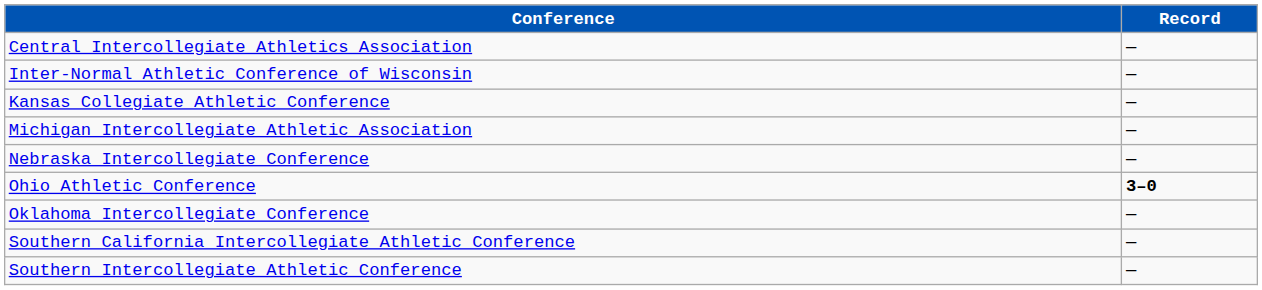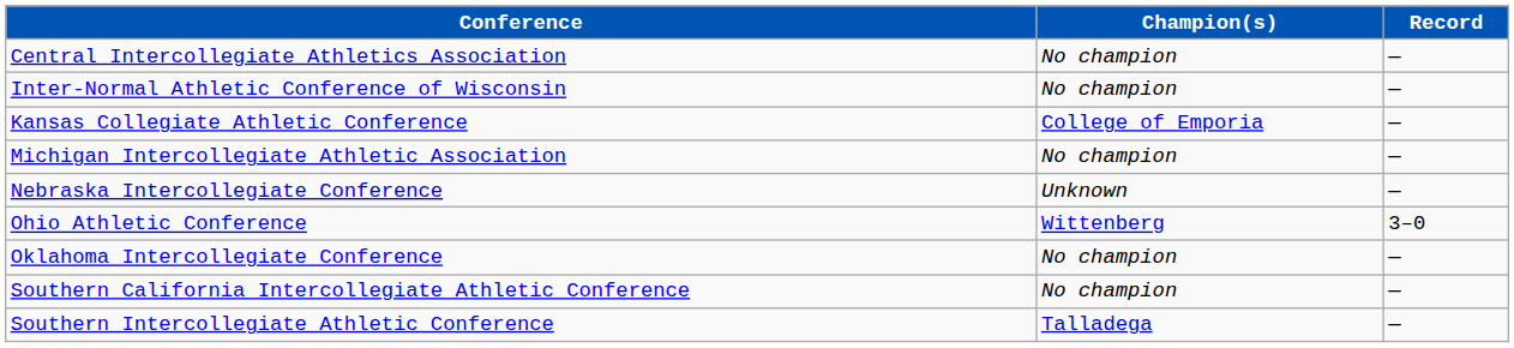+ column: Champion(s) | No champion | No champion | College of Emporia | No champion | Unknown | Wittenberg | No champion | No champion | Talladega
Ohio Athletic Conference | Record: bold -> normal
